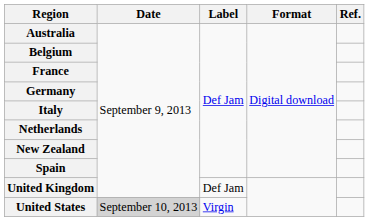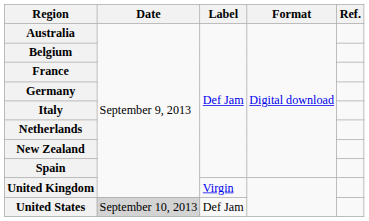United Kingdom | Label: Def Jam -> Virgin
United States | Label: Virgin -> Def Jam
